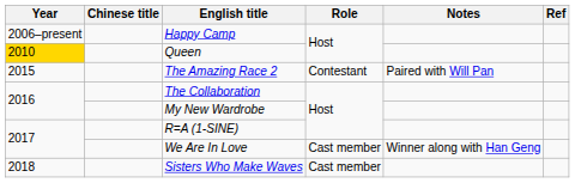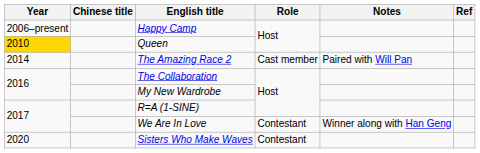The Amazing Race 2 | Year: 2015 -> 2014
The Amazing Race 2 | Role: Contestant -> Cast member
We Are In Love | Role: Cast member -> Contestant
Sisters Who Make Waves | Year: 2018 -> 2020
Sisters Who Make Waves | Role: Cast member -> Contestant
